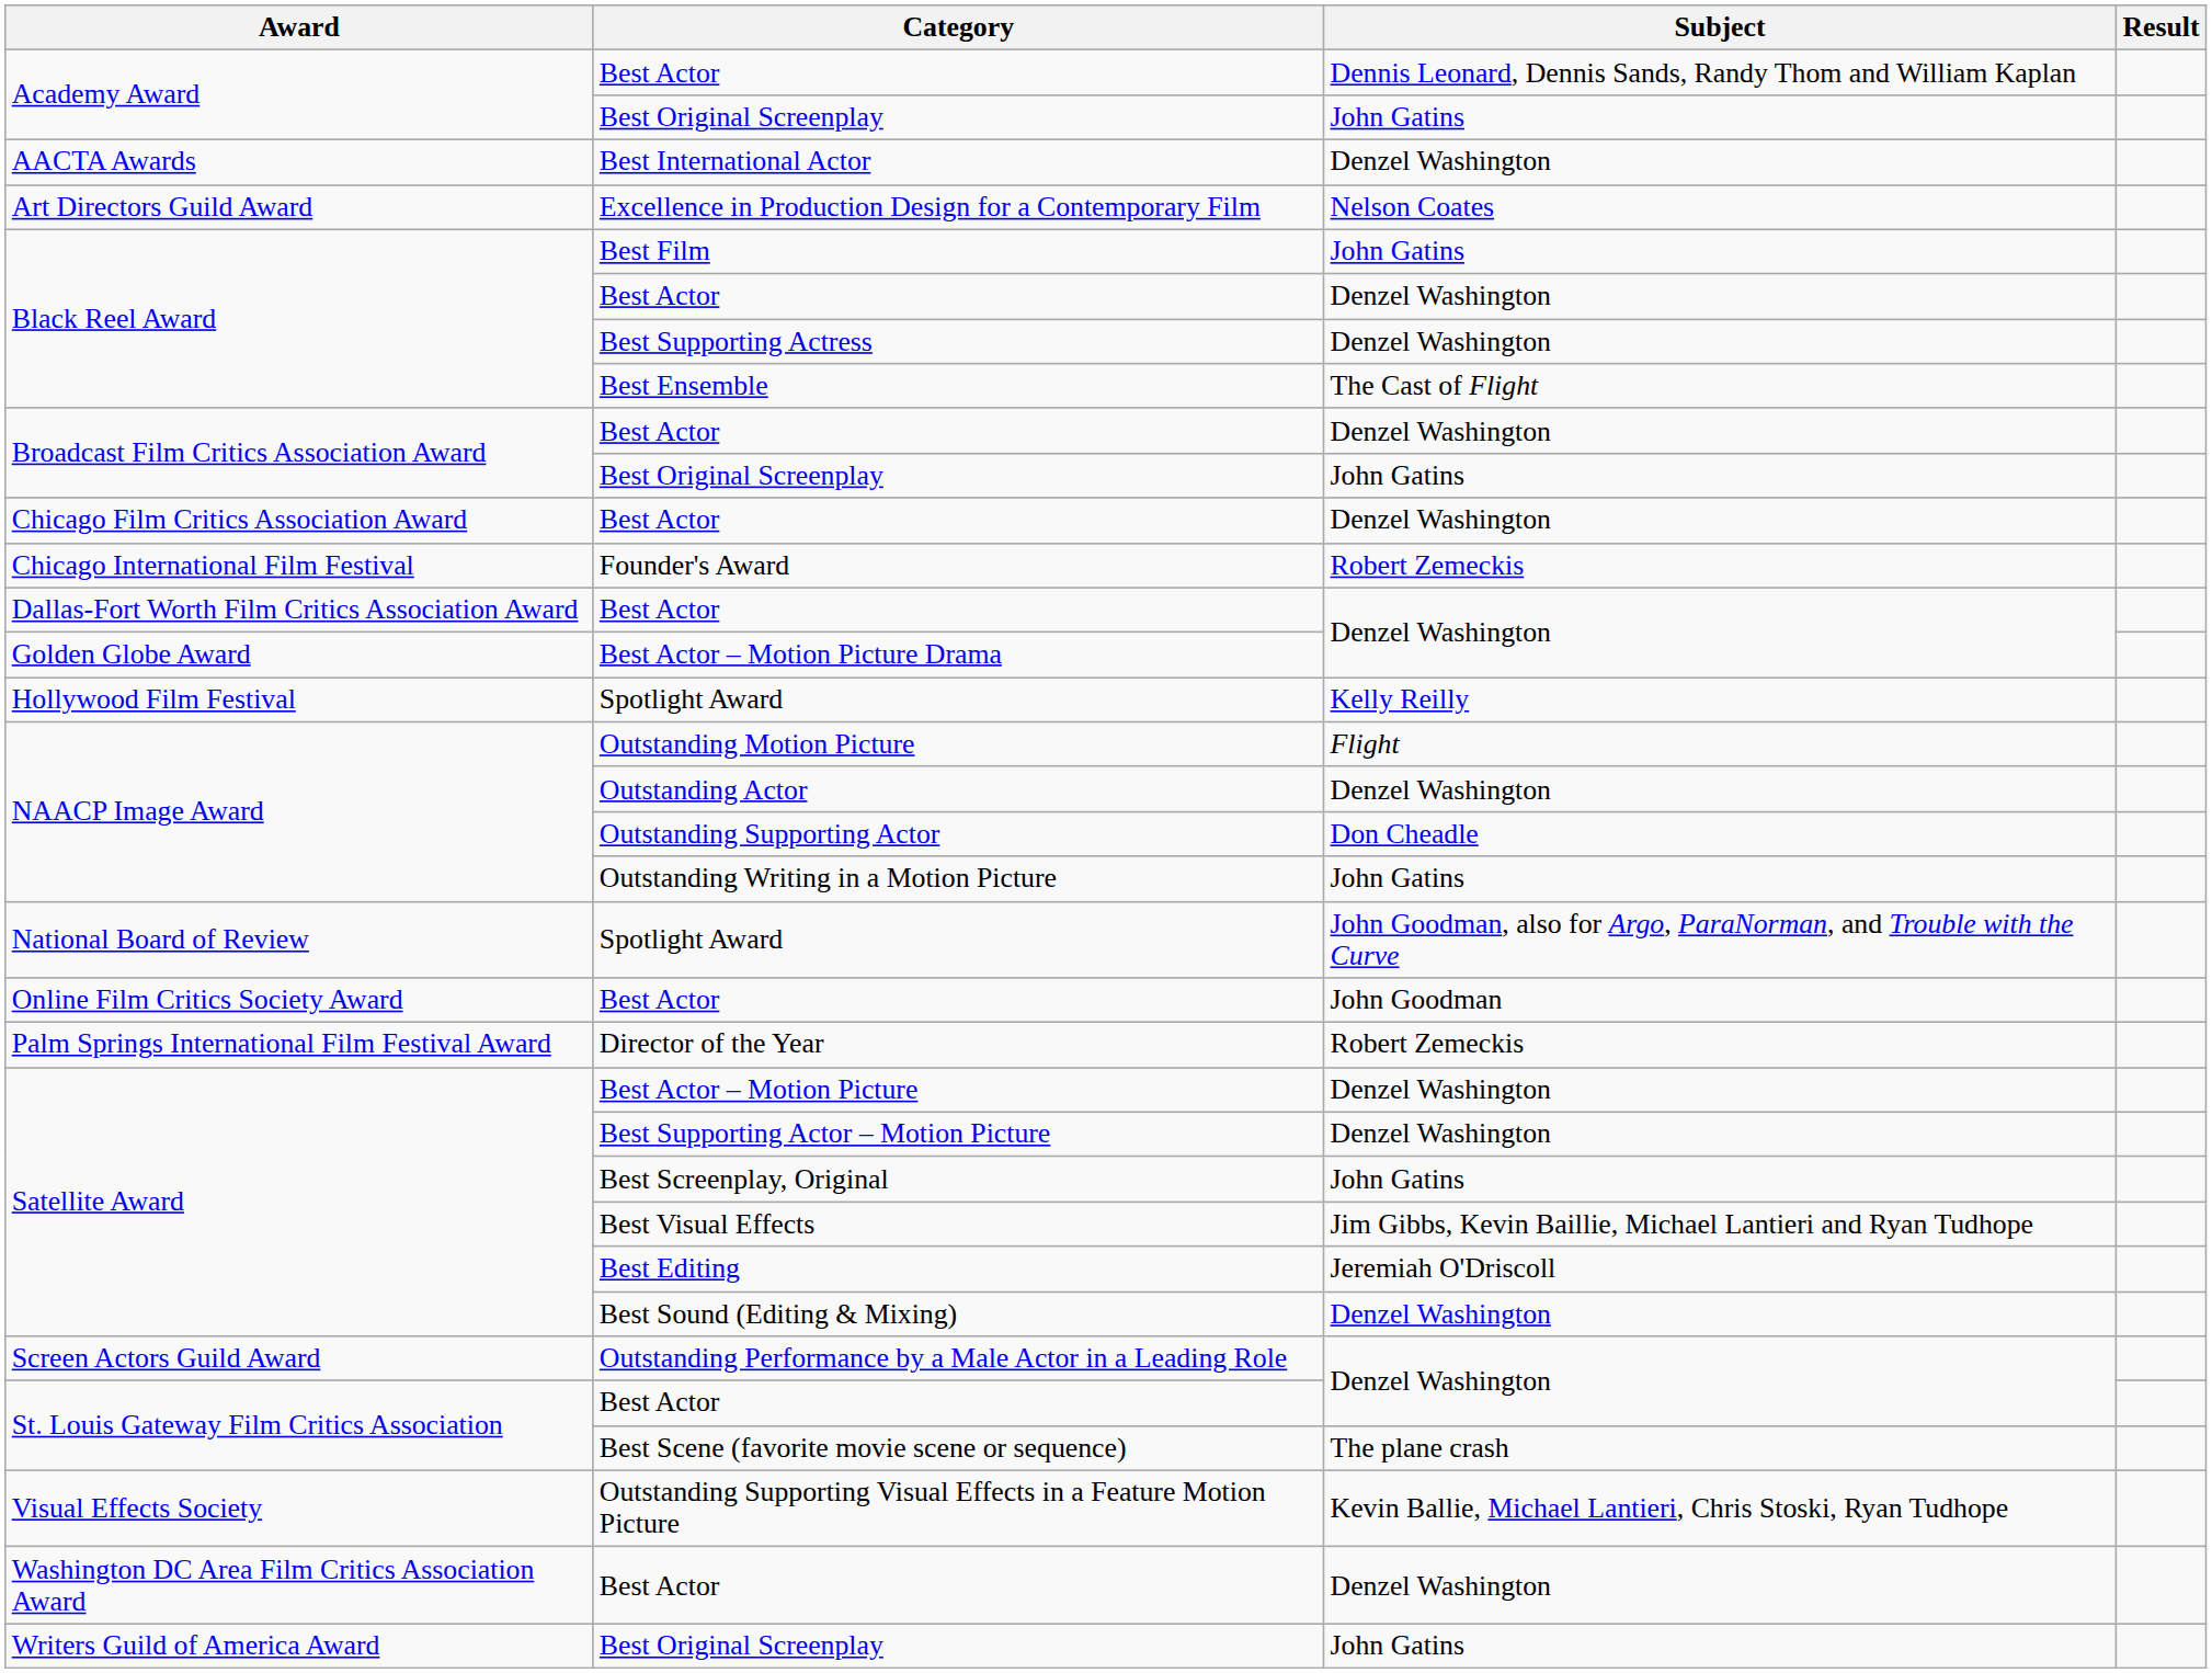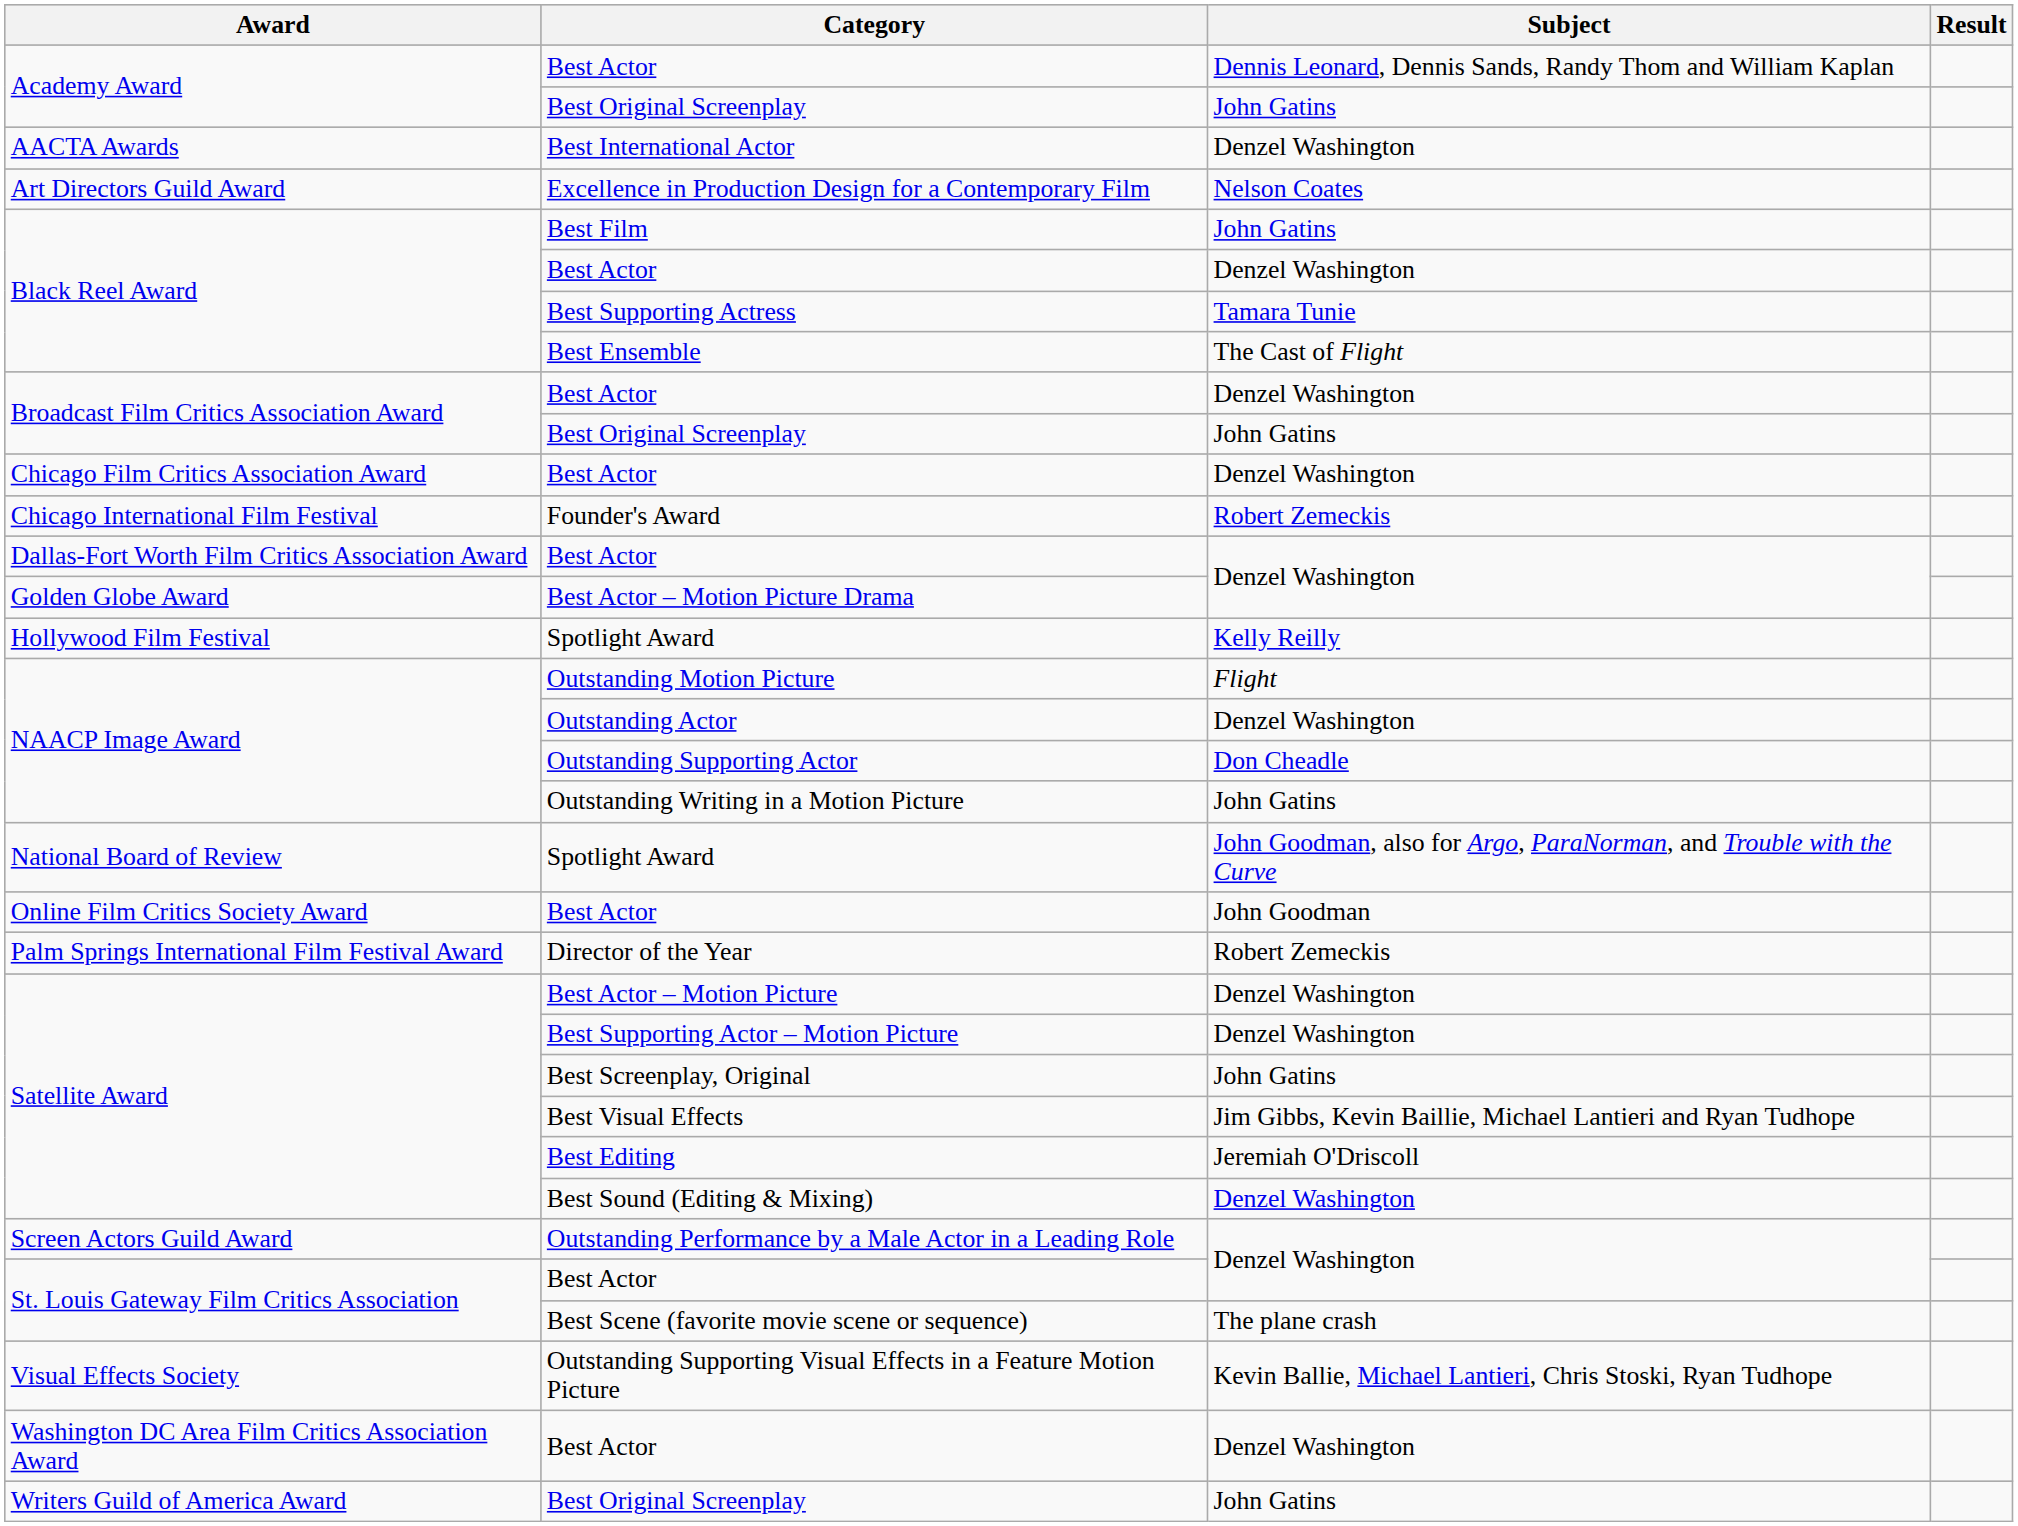Best Supporting Actress | Subject: Denzel Washington -> Tamara Tunie
